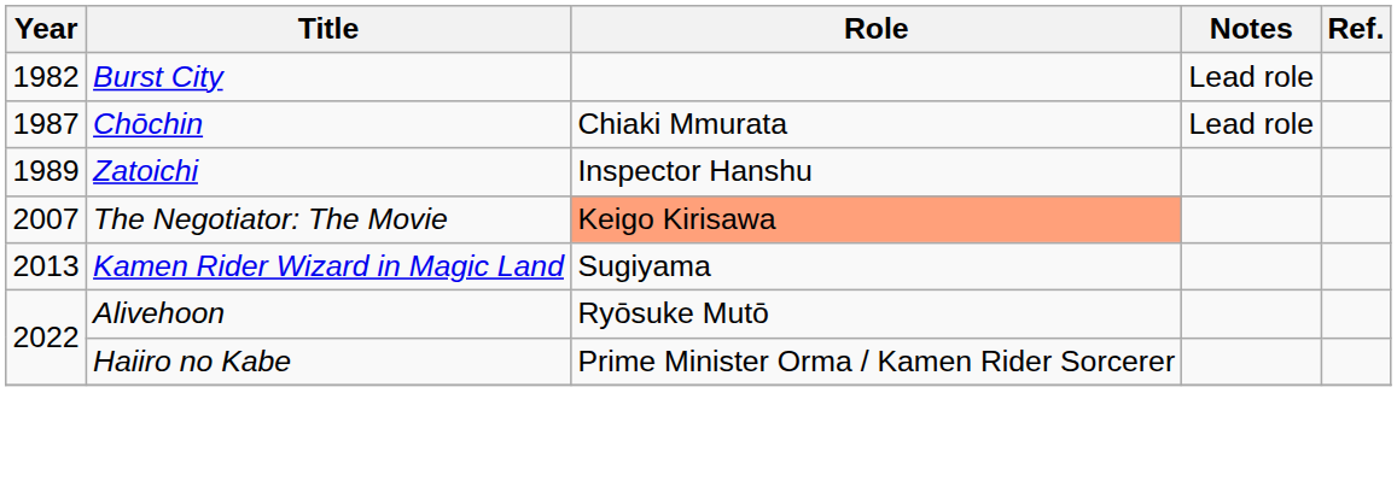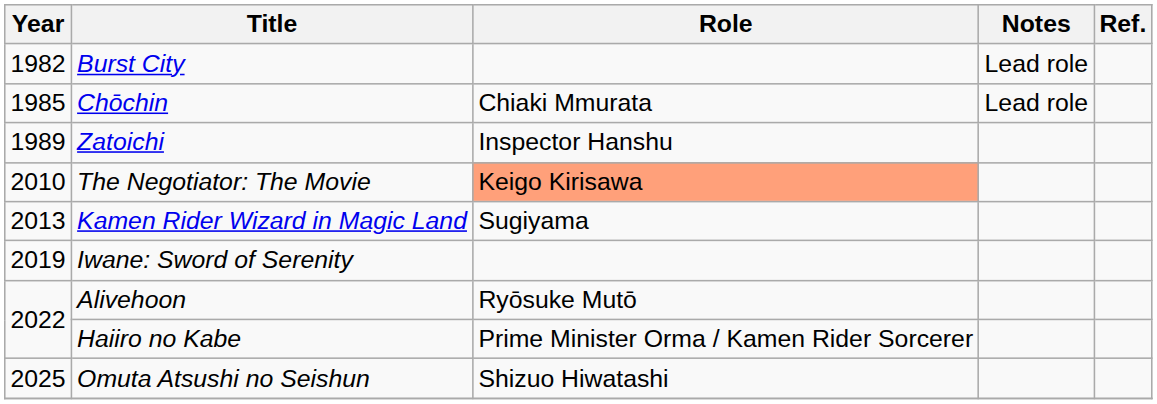Chōchin | Year: 1987 -> 1985
The Negotiator: The Movie | Year: 2007 -> 2010
+ row: 2019 | Iwane: Sword of Serenity
+ row: 2025 | Omuta Atsushi no Seishun | Shizuo Hiwatashi
